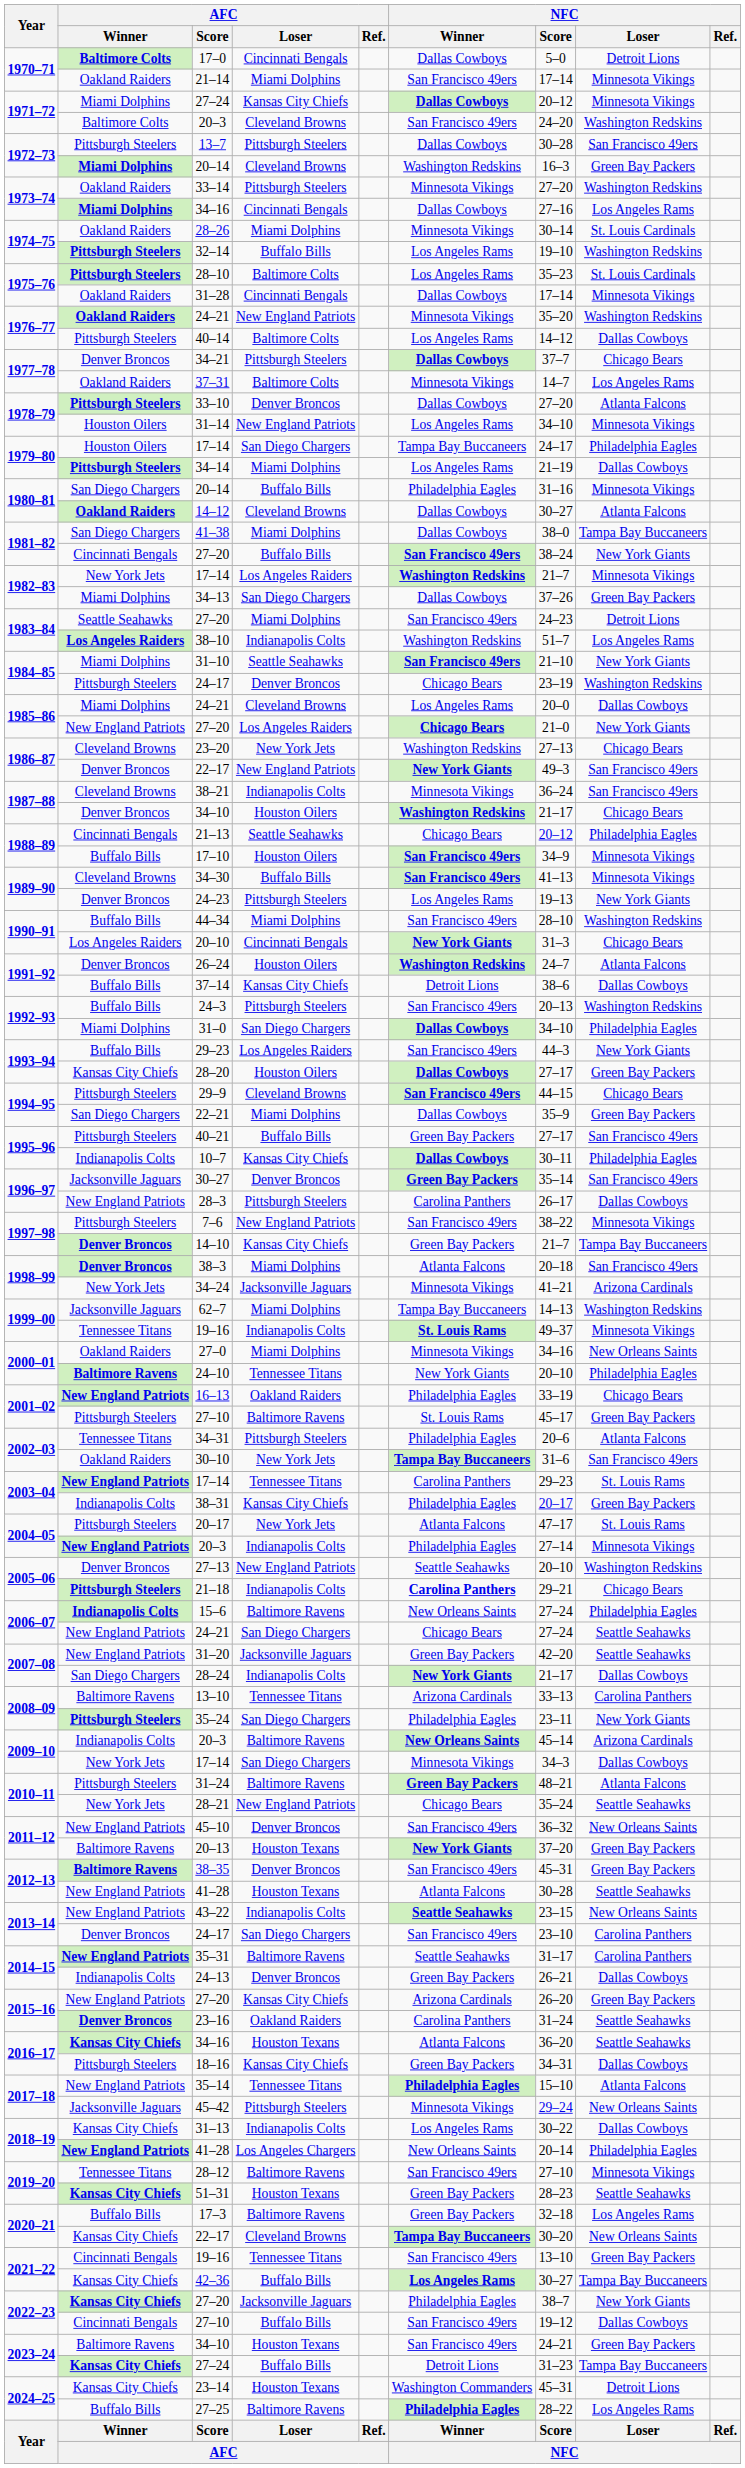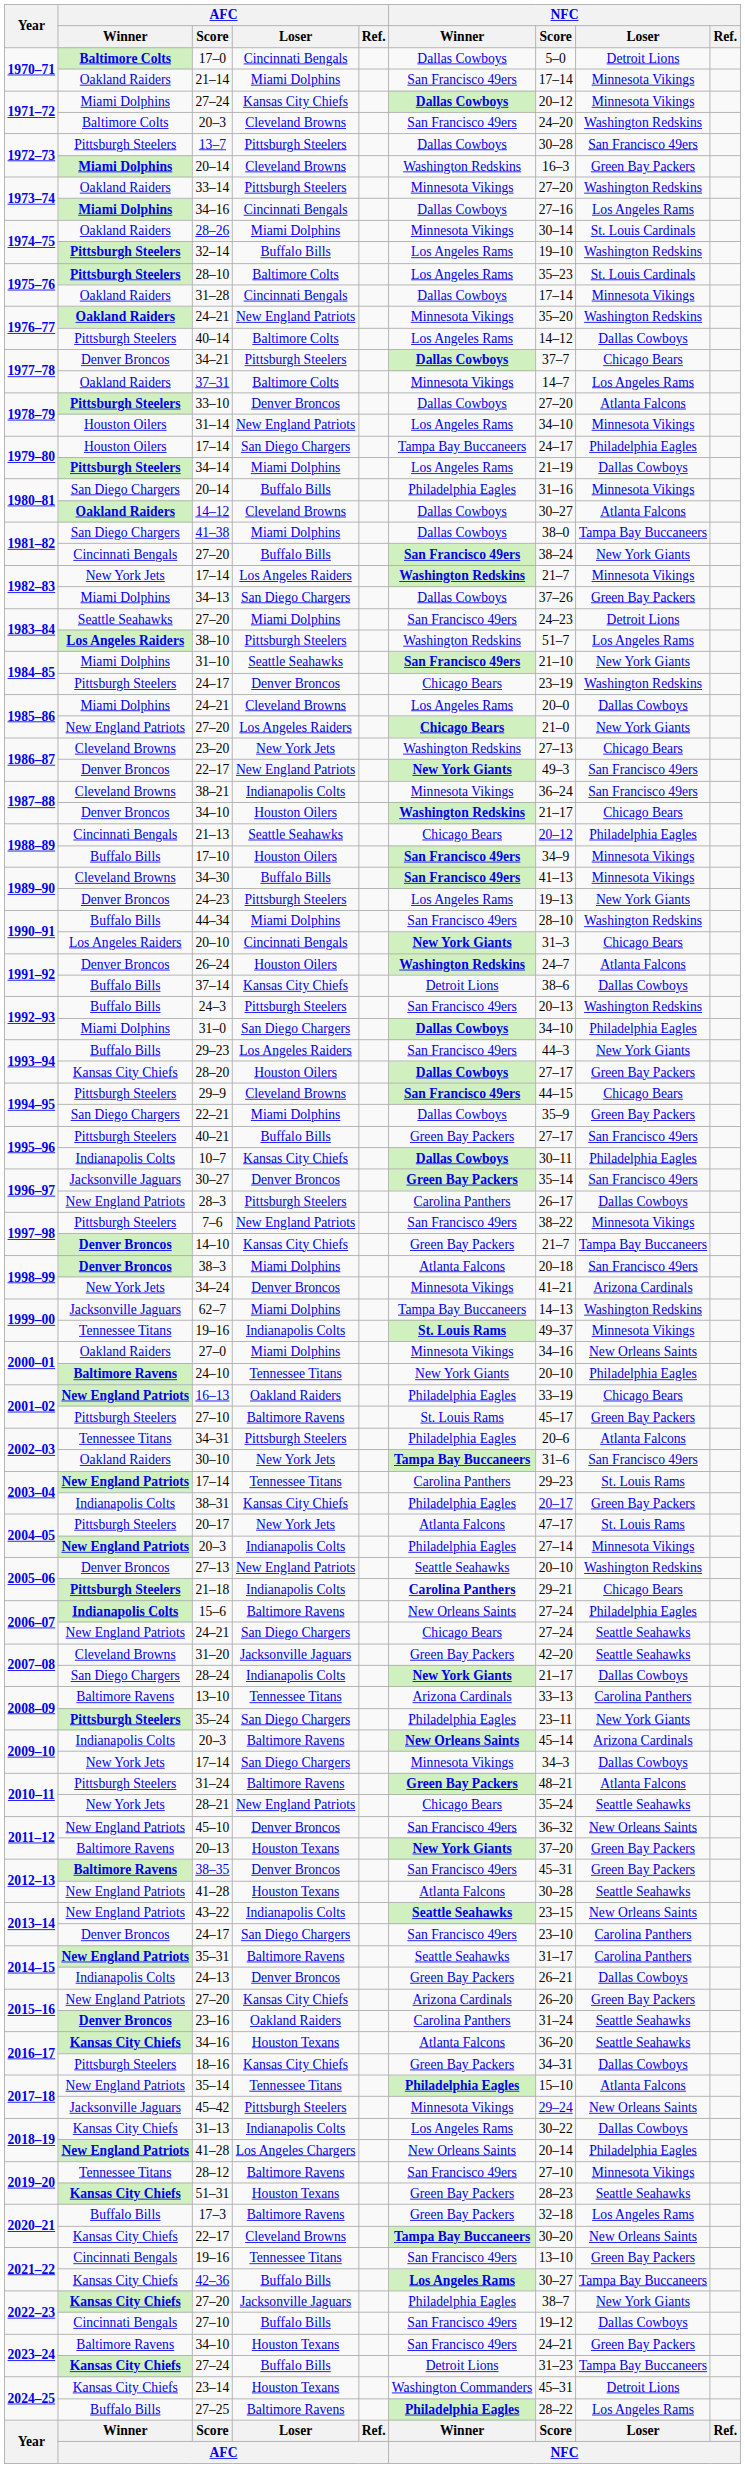38–10 | AFC / Loser: Indianapolis Colts -> Pittsburgh Steelers
34–24 | AFC / Loser: Jacksonville Jaguars -> Denver Broncos
31–20 | AFC / Winner: New England Patriots -> Cleveland Browns
